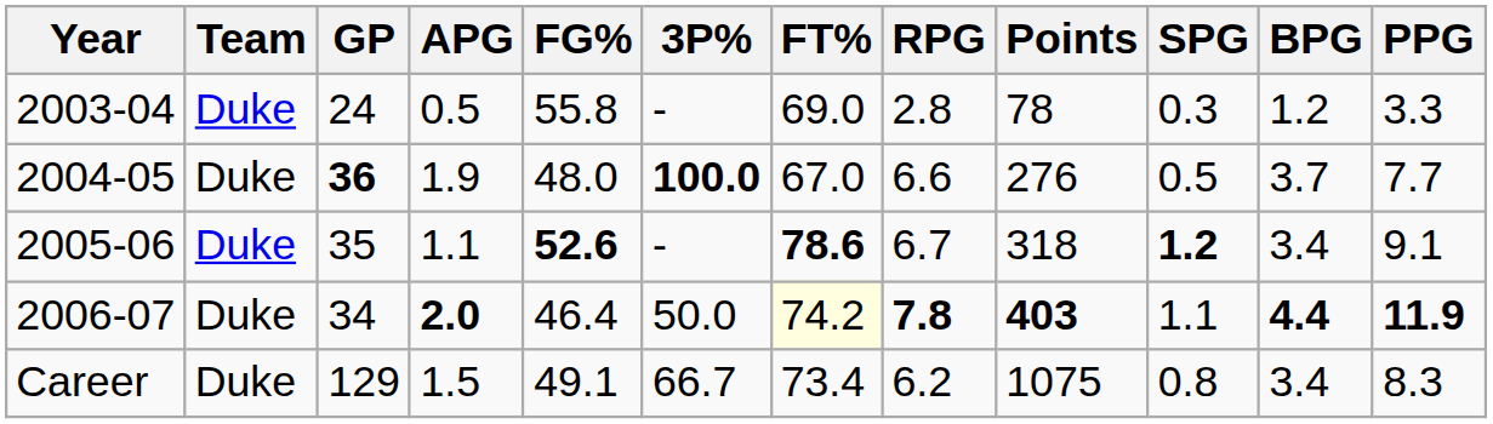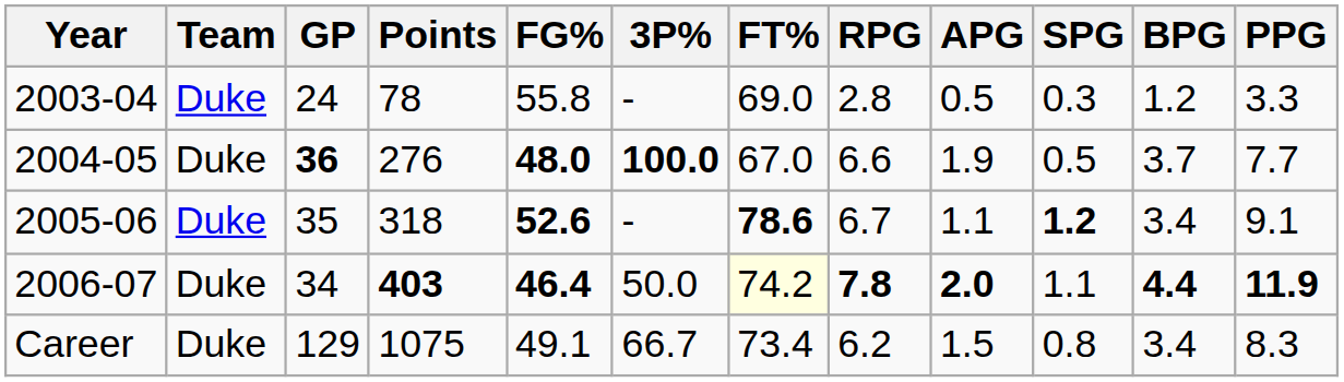columns swapped: Points <-> APG
2004-05 | FG%: normal -> bold
2006-07 | FG%: normal -> bold
